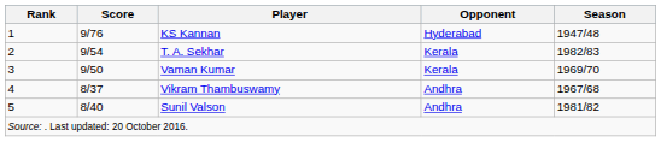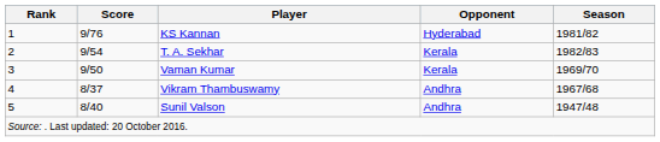KS Kannan | Season: 1947/48 -> 1981/82
Sunil Valson | Season: 1981/82 -> 1947/48
